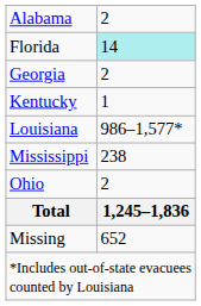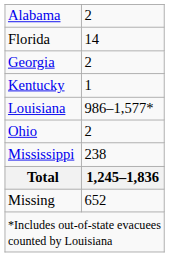Florida | column 2: paleturquoise background -> no background
rows swapped: Mississippi <-> Ohio
